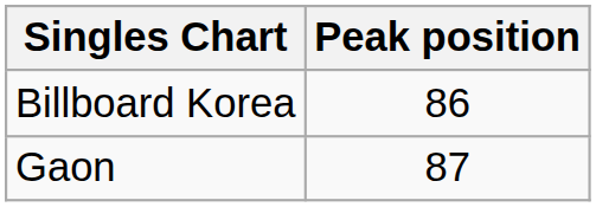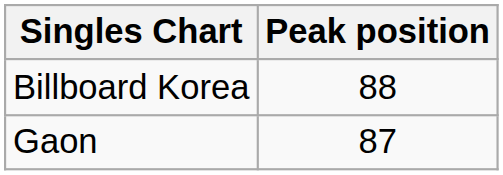Billboard Korea | Peak position: 86 -> 88
